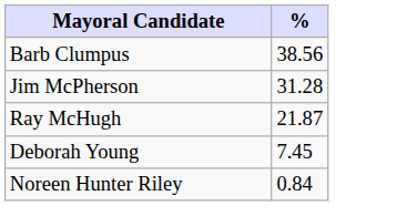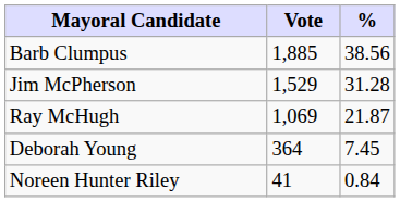+ column: Vote | 1,885 | 1,529 | 1,069 | 364 | 41
